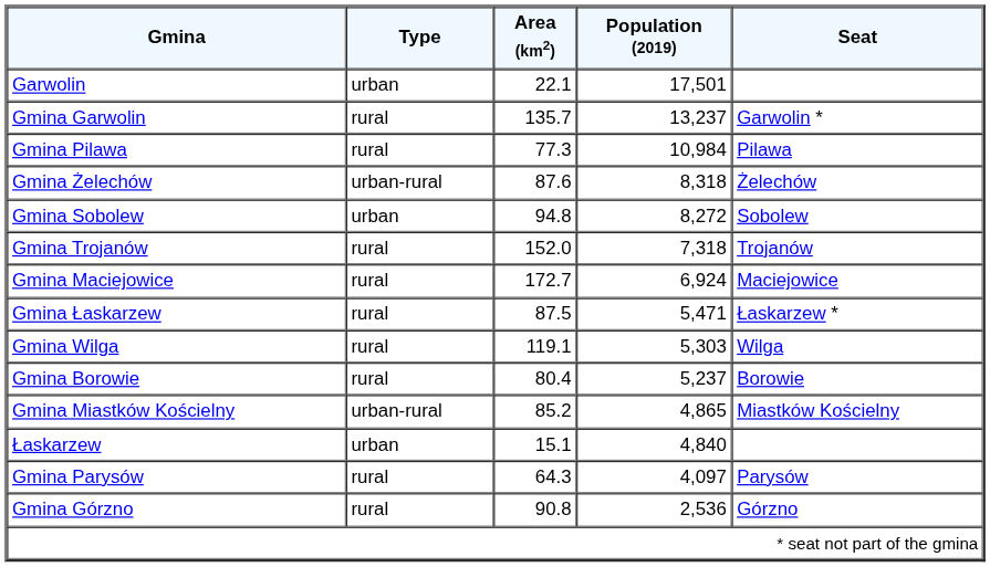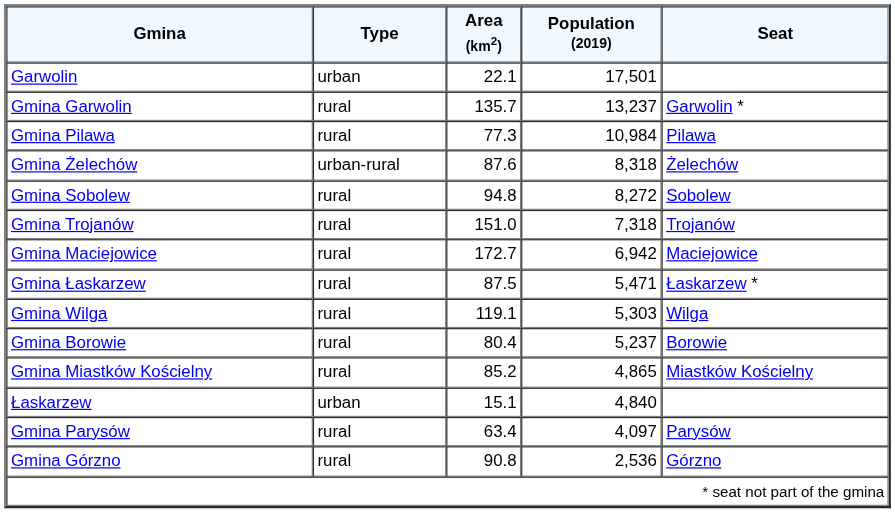Gmina Sobolew | Type: urban -> rural
Gmina Trojanów | Area (km2): 152.0 -> 151.0
Gmina Maciejowice | Population (2019): 6,924 -> 6,942
Gmina Miastków Kościelny | Type: urban-rural -> rural
Gmina Parysów | Area (km2): 64.3 -> 63.4
